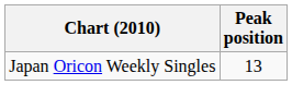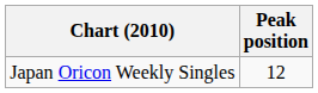Japan Oricon Weekly Singles | Peak position: 13 -> 12
